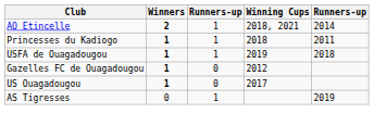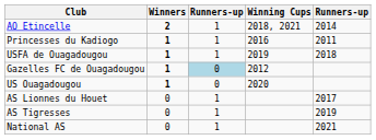Princesses du Kadiogo | Winning Cups: 2018 -> 2016
Gazelles FC de Ouagadougou | column 3: no background -> lightblue background
US Ouagadougou | Winning Cups: 2017 -> 2020
+ row: AS Lionnes du Houet | 0 | 1 | 2017
+ row: National AS | 0 | 1 | 2021
